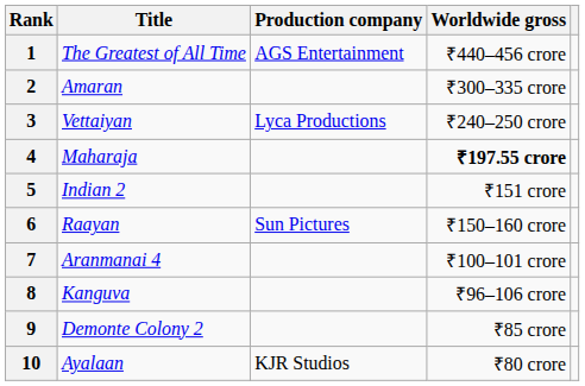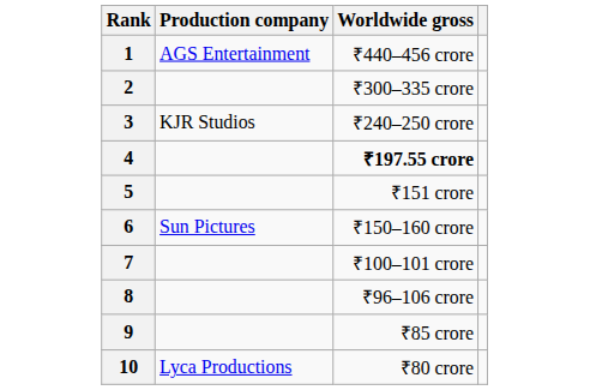- column: Title | The Greatest of All Time | Amaran | Vettaiyan | Maharaja | Indian 2 | Raayan | Aranmanai 4 | Kanguva | Demonte Colony 2 | Ayalaan
3 | Production company: Lyca Productions -> KJR Studios
10 | Production company: KJR Studios -> Lyca Productions
